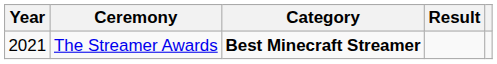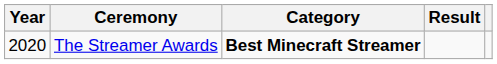The Streamer Awards | Year: 2021 -> 2020
